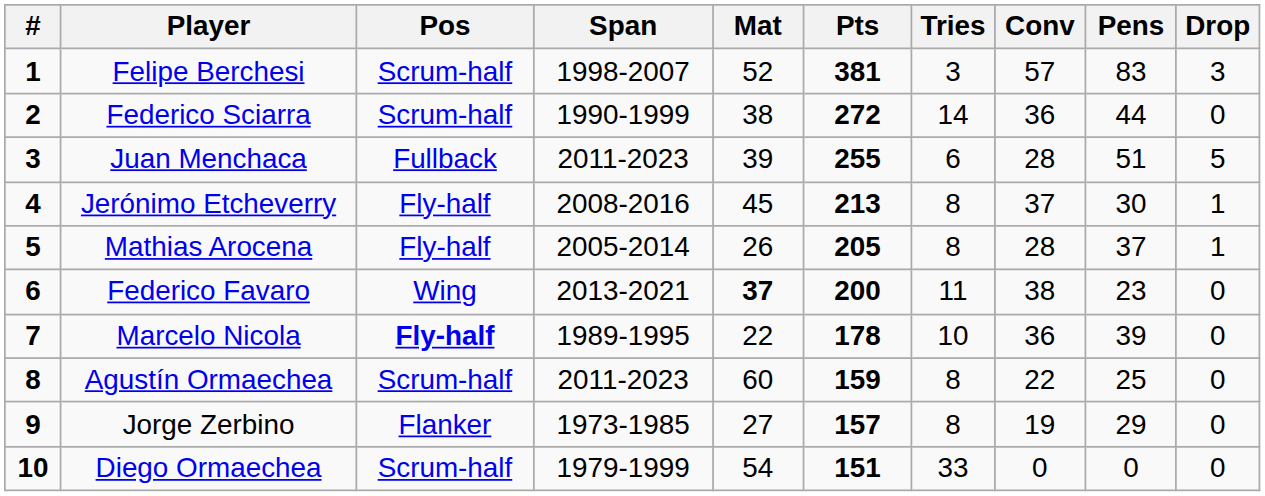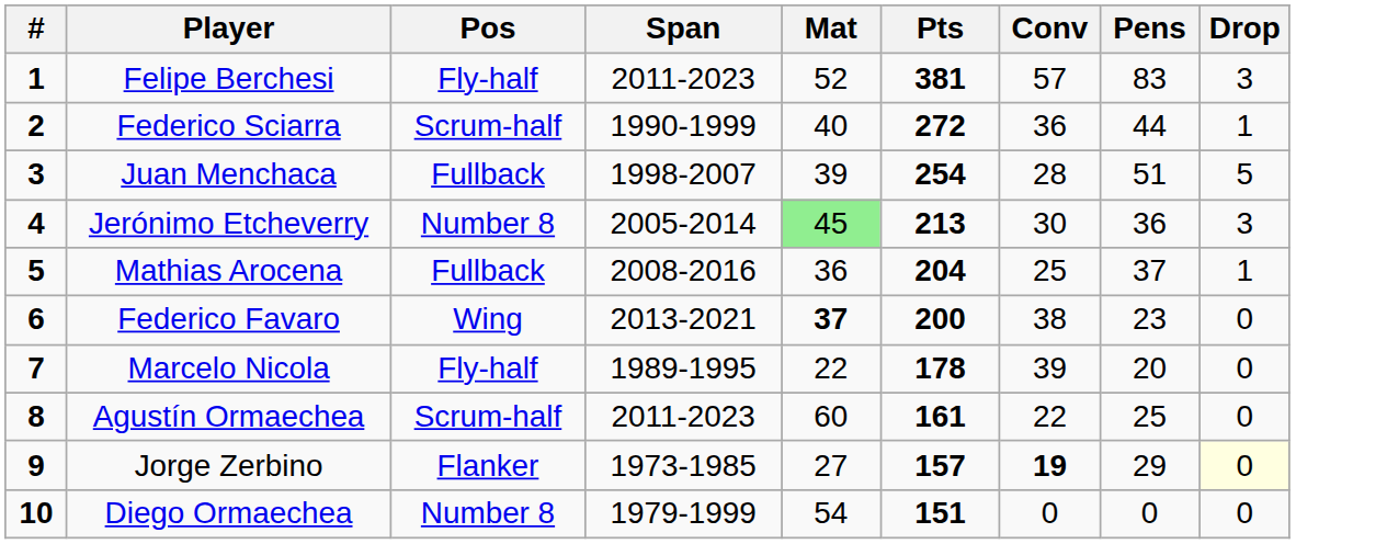- column: Tries | 3 | 14 | 6 | 8 | 8 | 11 | 10 | 8 | 8 | 33
Felipe Berchesi | Pos: Scrum-half -> Fly-half
Felipe Berchesi | Span: 1998-2007 -> 2011-2023
Federico Sciarra | Mat: 38 -> 40
Federico Sciarra | Drop: 0 -> 1
Juan Menchaca | Span: 2011-2023 -> 1998-2007
Juan Menchaca | Pts: 255 -> 254
Jerónimo Etcheverry | Pos: Fly-half -> Number 8
Jerónimo Etcheverry | Span: 2008-2016 -> 2005-2014
Jerónimo Etcheverry | Mat: no background -> lightgreen background
Jerónimo Etcheverry | Conv: 37 -> 30
Jerónimo Etcheverry | Pens: 30 -> 36
Jerónimo Etcheverry | Drop: 1 -> 3
Mathias Arocena | Pos: Fly-half -> Fullback
Mathias Arocena | Span: 2005-2014 -> 2008-2016
Mathias Arocena | Mat: 26 -> 36
Mathias Arocena | Pts: 205 -> 204
Mathias Arocena | Conv: 28 -> 25
Marcelo Nicola | Pos: bold -> normal
Marcelo Nicola | Conv: 36 -> 39
Marcelo Nicola | Pens: 39 -> 20
Agustín Ormaechea | Pts: 159 -> 161
Jorge Zerbino | Conv: normal -> bold
Jorge Zerbino | Drop: no background -> lightyellow background
Diego Ormaechea | Pos: Scrum-half -> Number 8
